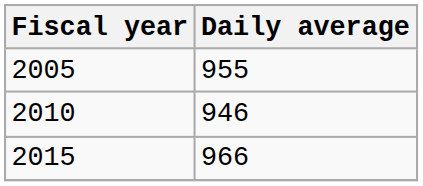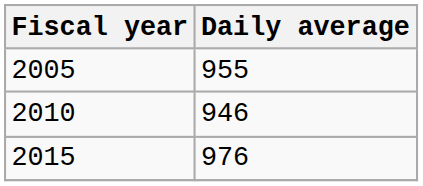2015 | Daily average: 966 -> 976
